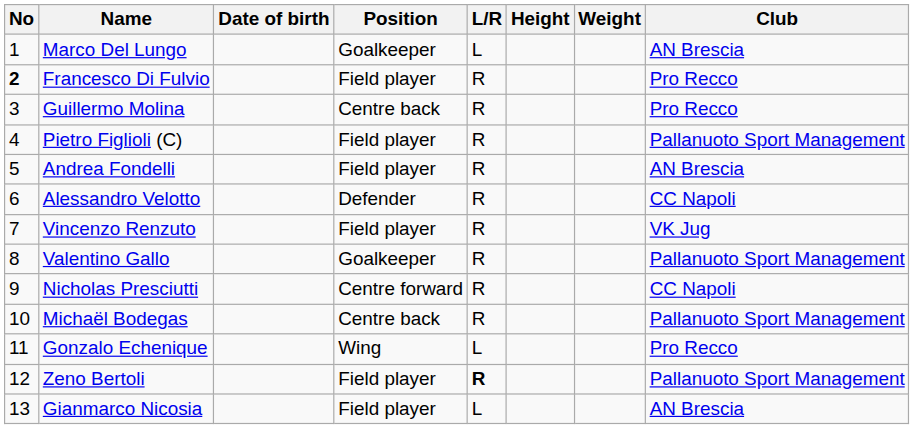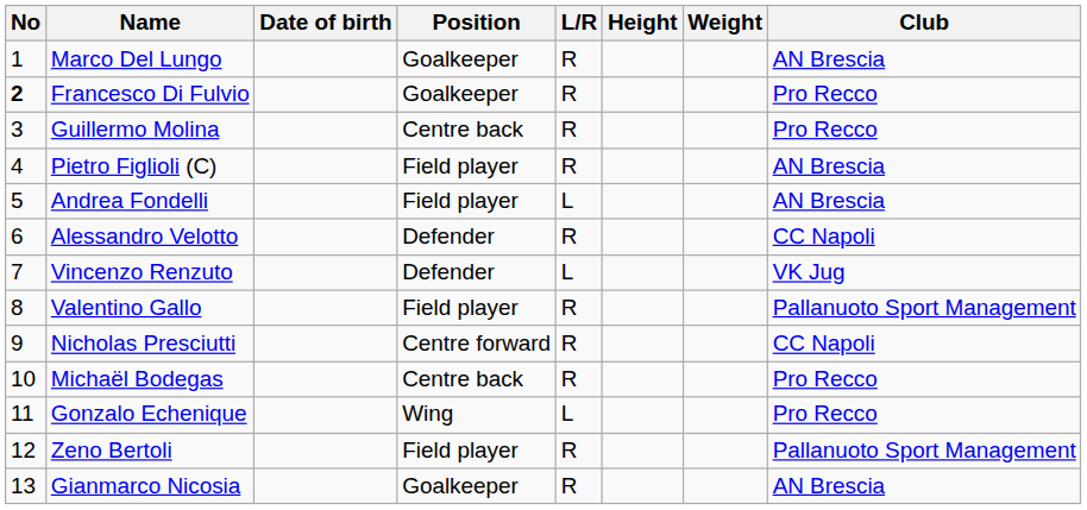Marco Del Lungo | L/R: L -> R
Francesco Di Fulvio | Position: Field player -> Goalkeeper
Pietro Figlioli (C) | Club: Pallanuoto Sport Management -> AN Brescia
Andrea Fondelli | L/R: R -> L
Vincenzo Renzuto | Position: Field player -> Defender
Vincenzo Renzuto | L/R: R -> L
Valentino Gallo | Position: Goalkeeper -> Field player
Michaël Bodegas | Club: Pallanuoto Sport Management -> Pro Recco
Zeno Bertoli | L/R: bold -> normal
Gianmarco Nicosia | Position: Field player -> Goalkeeper
Gianmarco Nicosia | L/R: L -> R
